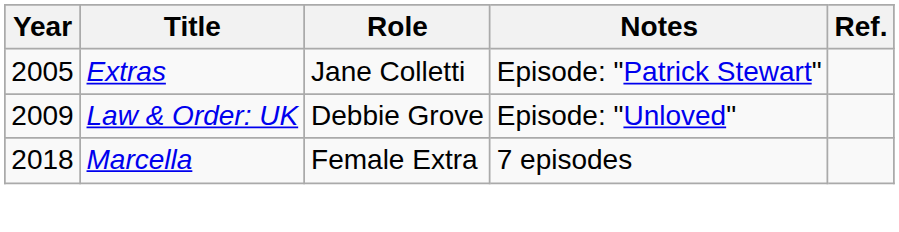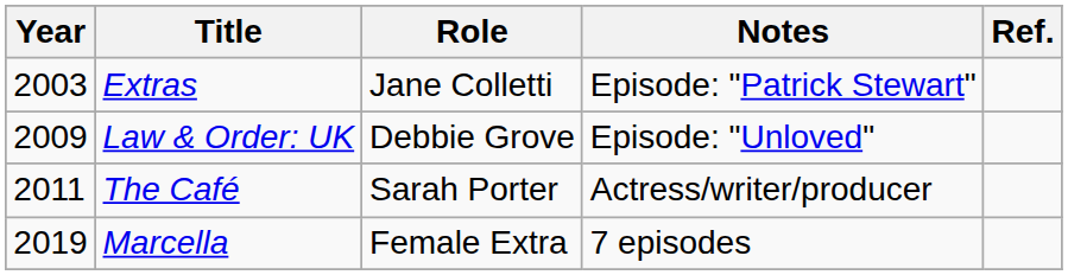Extras | Year: 2005 -> 2003
+ row: 2011 | The Café | Sarah Porter | Actress/writer/producer
Marcella | Year: 2018 -> 2019
